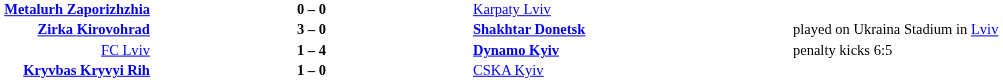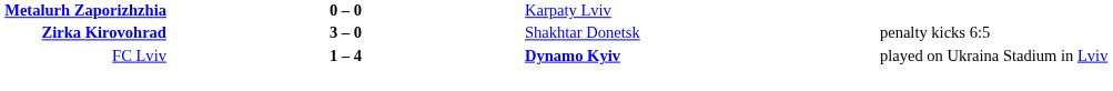Zirka Kirovohrad | column 3: bold -> normal
Zirka Kirovohrad | column 4: played on Ukraina Stadium in Lviv -> penalty kicks 6:5
FC Lviv | column 4: penalty kicks 6:5 -> played on Ukraina Stadium in Lviv
- row: Kryvbas Kryvyi Rih | 1 – 0 | CSKA Kyiv
